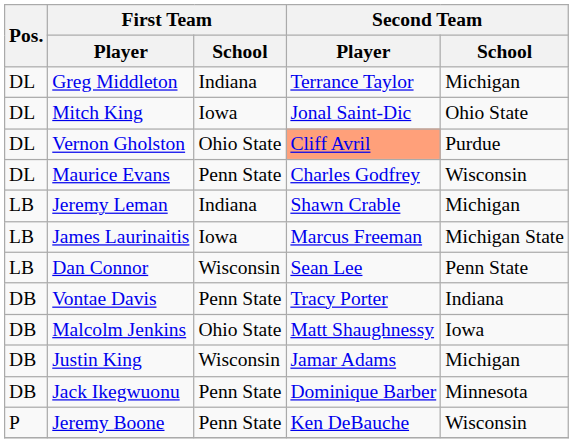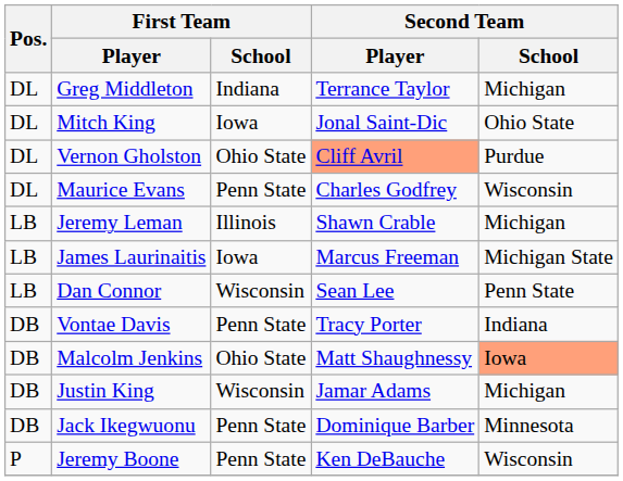Jeremy Leman | First Team / School: Indiana -> Illinois
Malcolm Jenkins | Second Team / School: no background -> lightsalmon background
